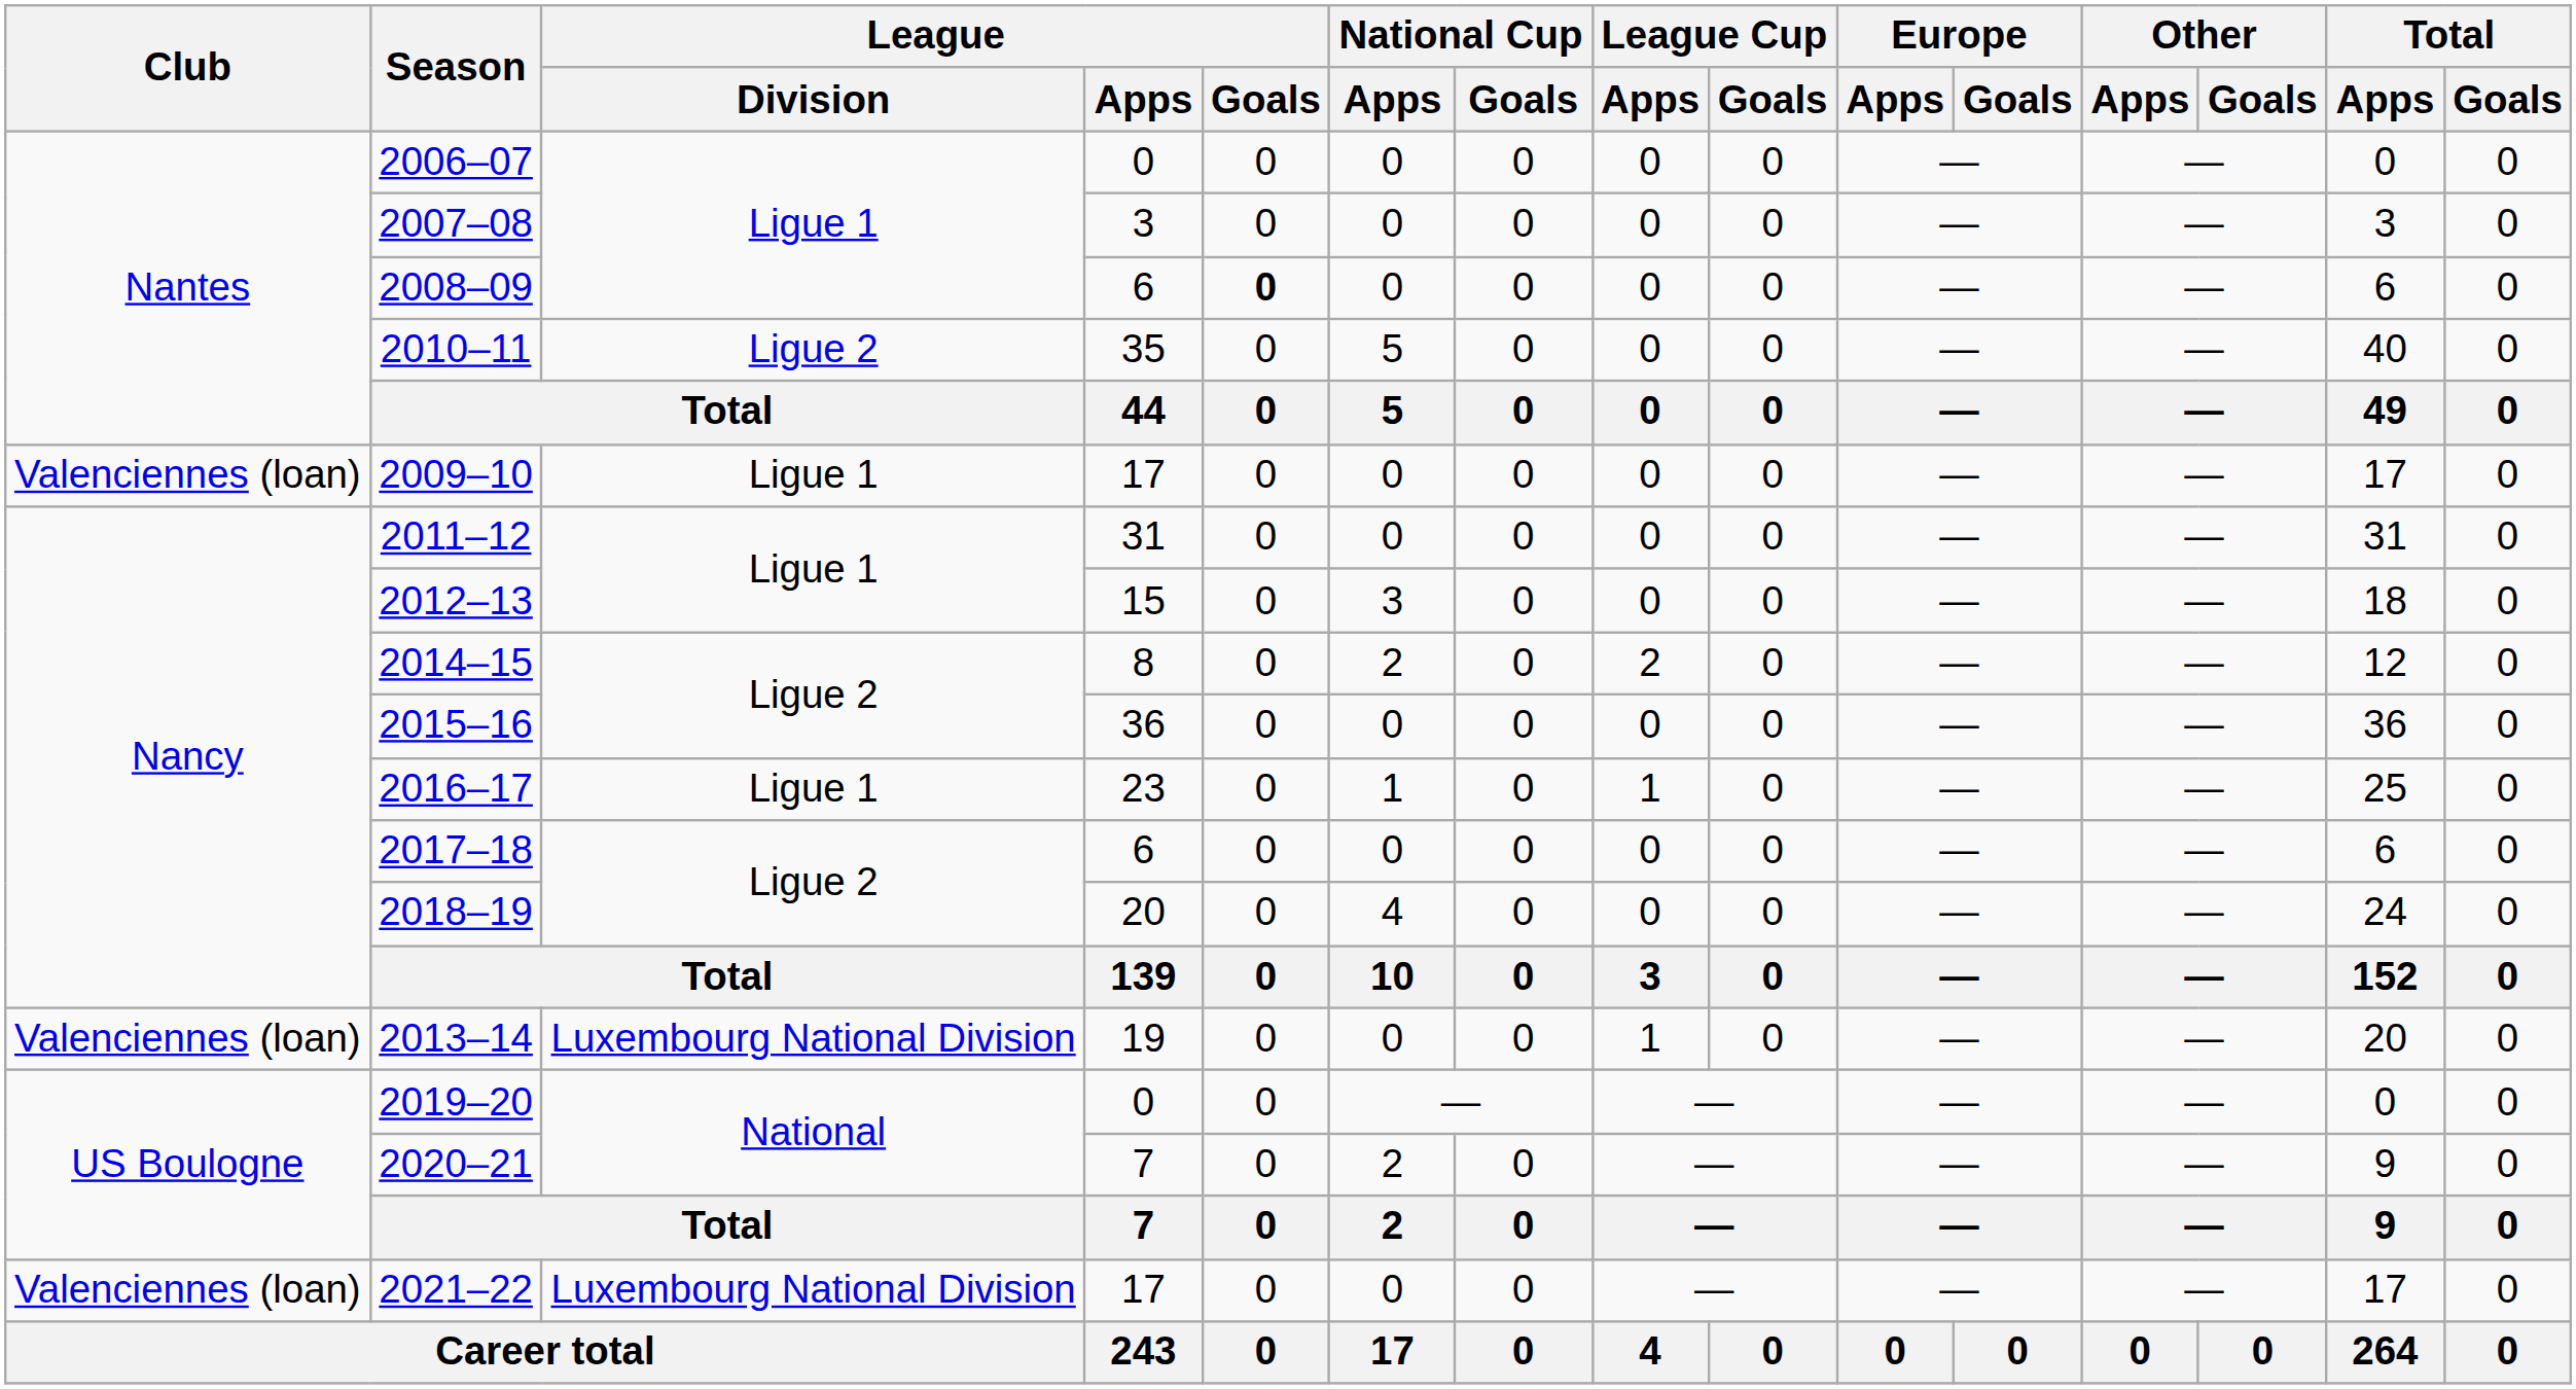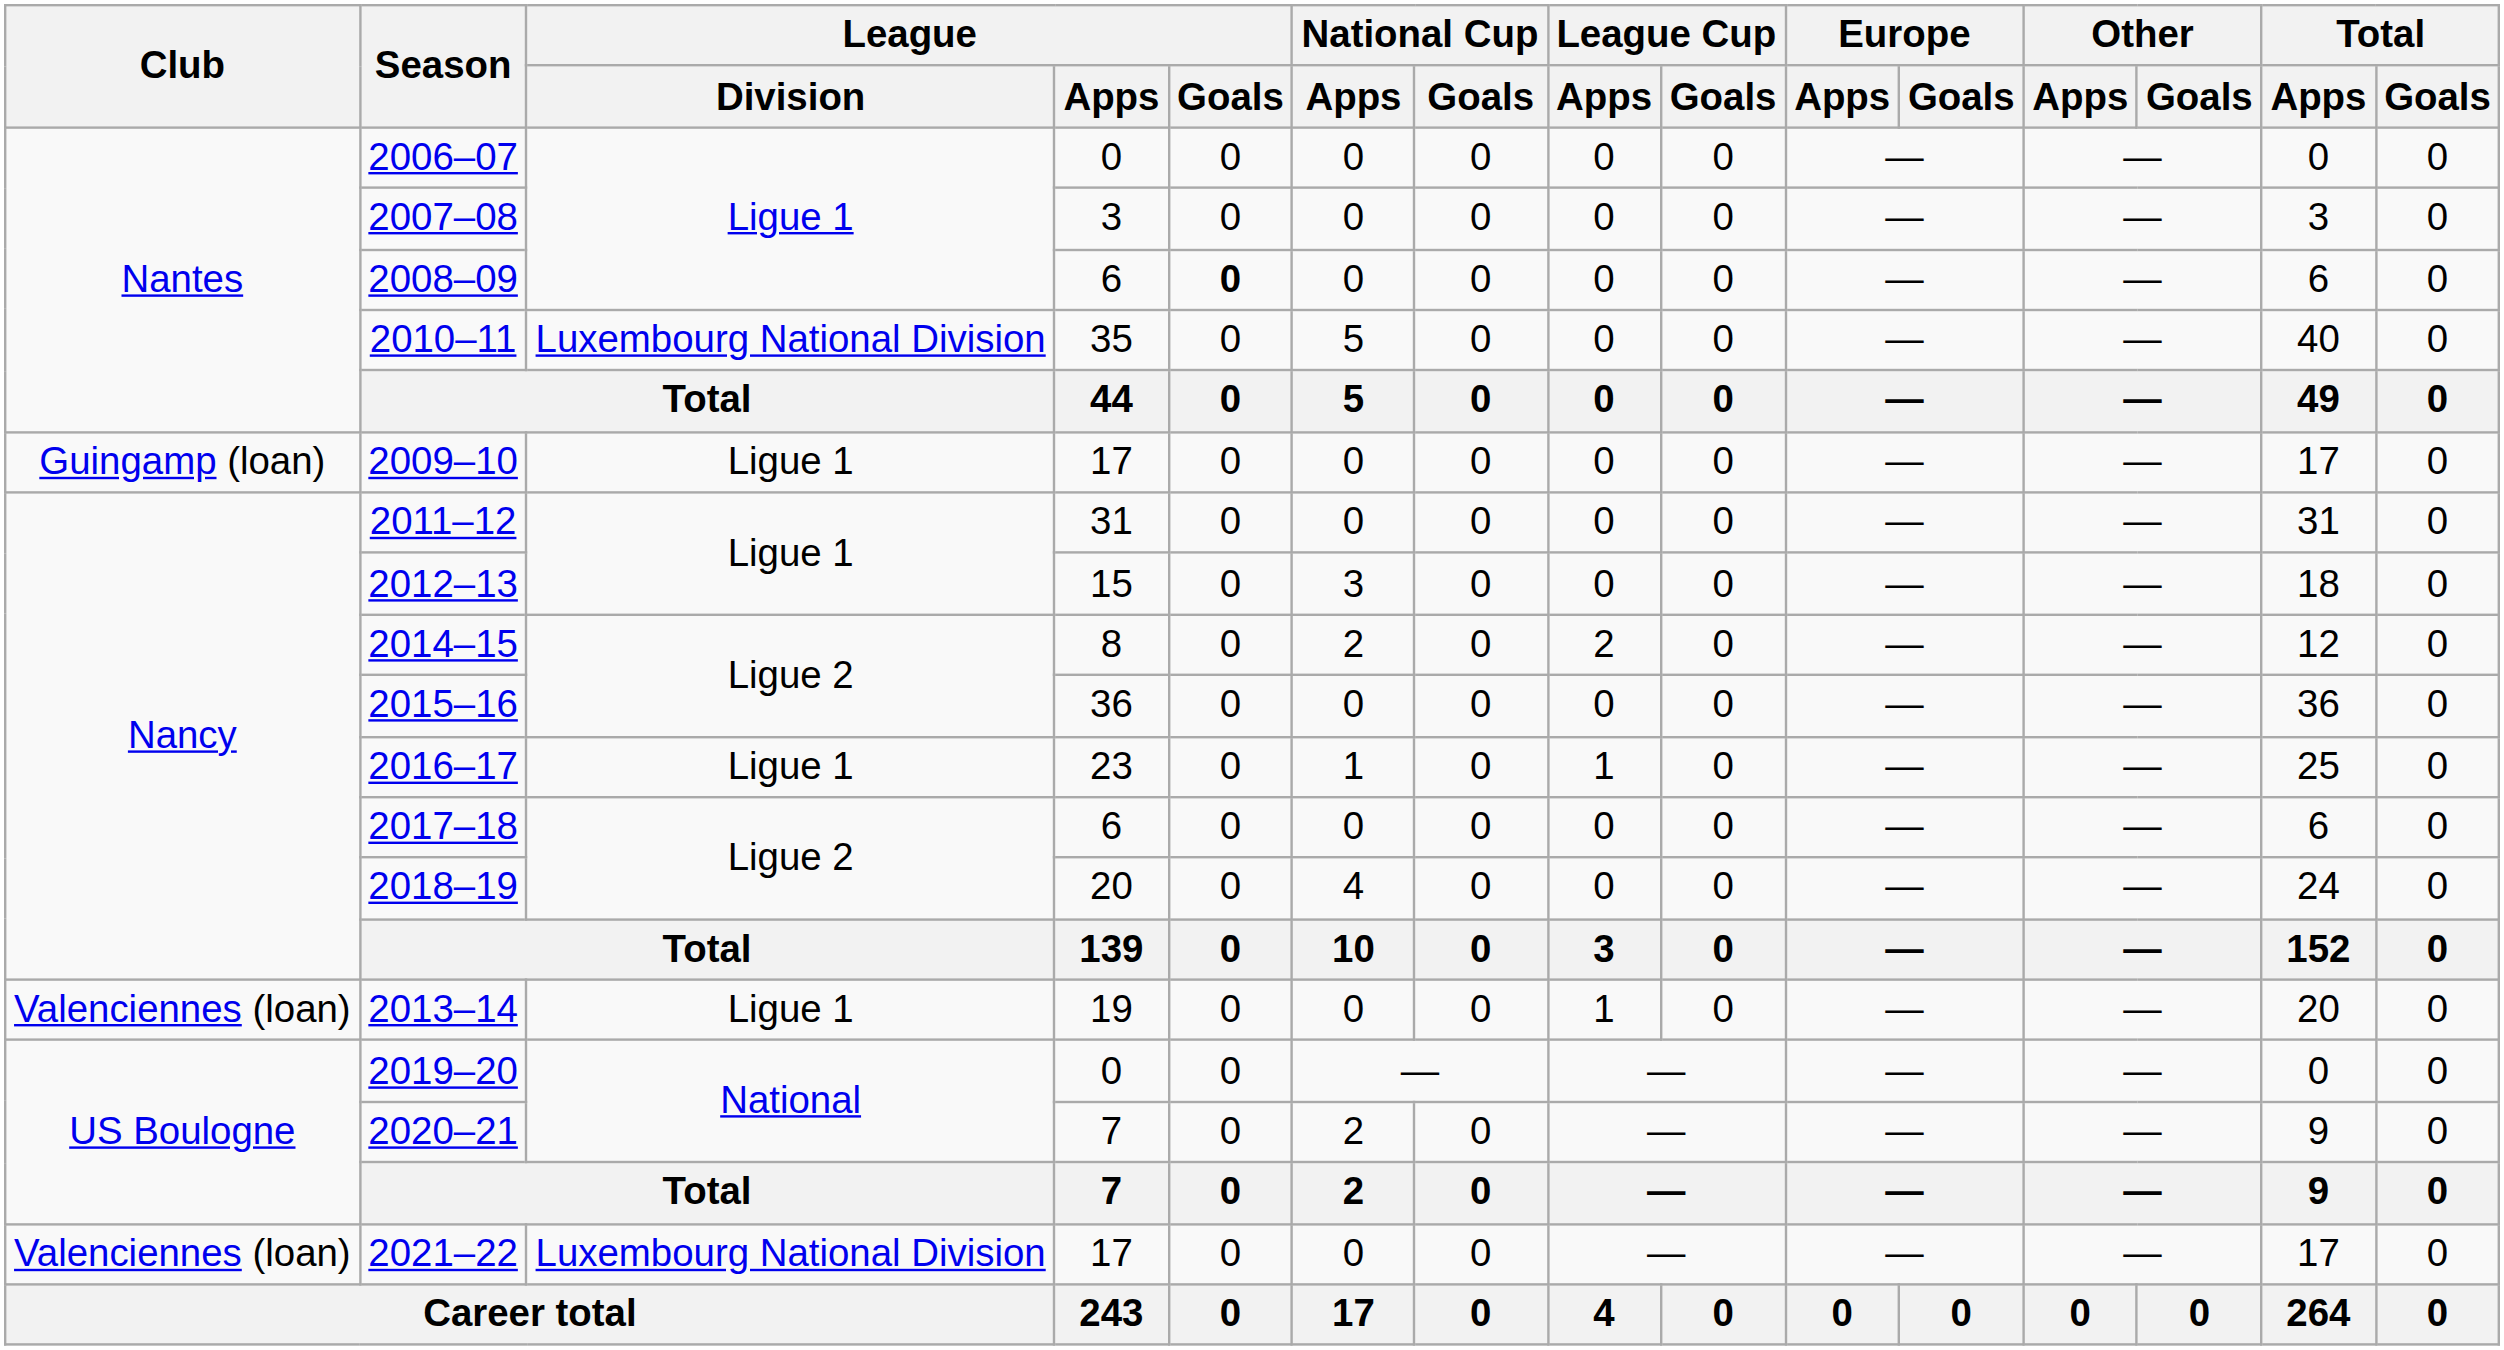2010–11 | League / Division: Ligue 2 -> Luxembourg National Division
2009–10 | Club: Valenciennes (loan) -> Guingamp (loan)
2013–14 | League / Division: Luxembourg National Division -> Ligue 1
